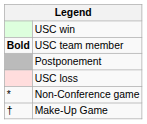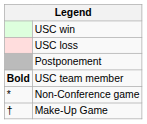rows swapped: USC loss <-> USC team member
